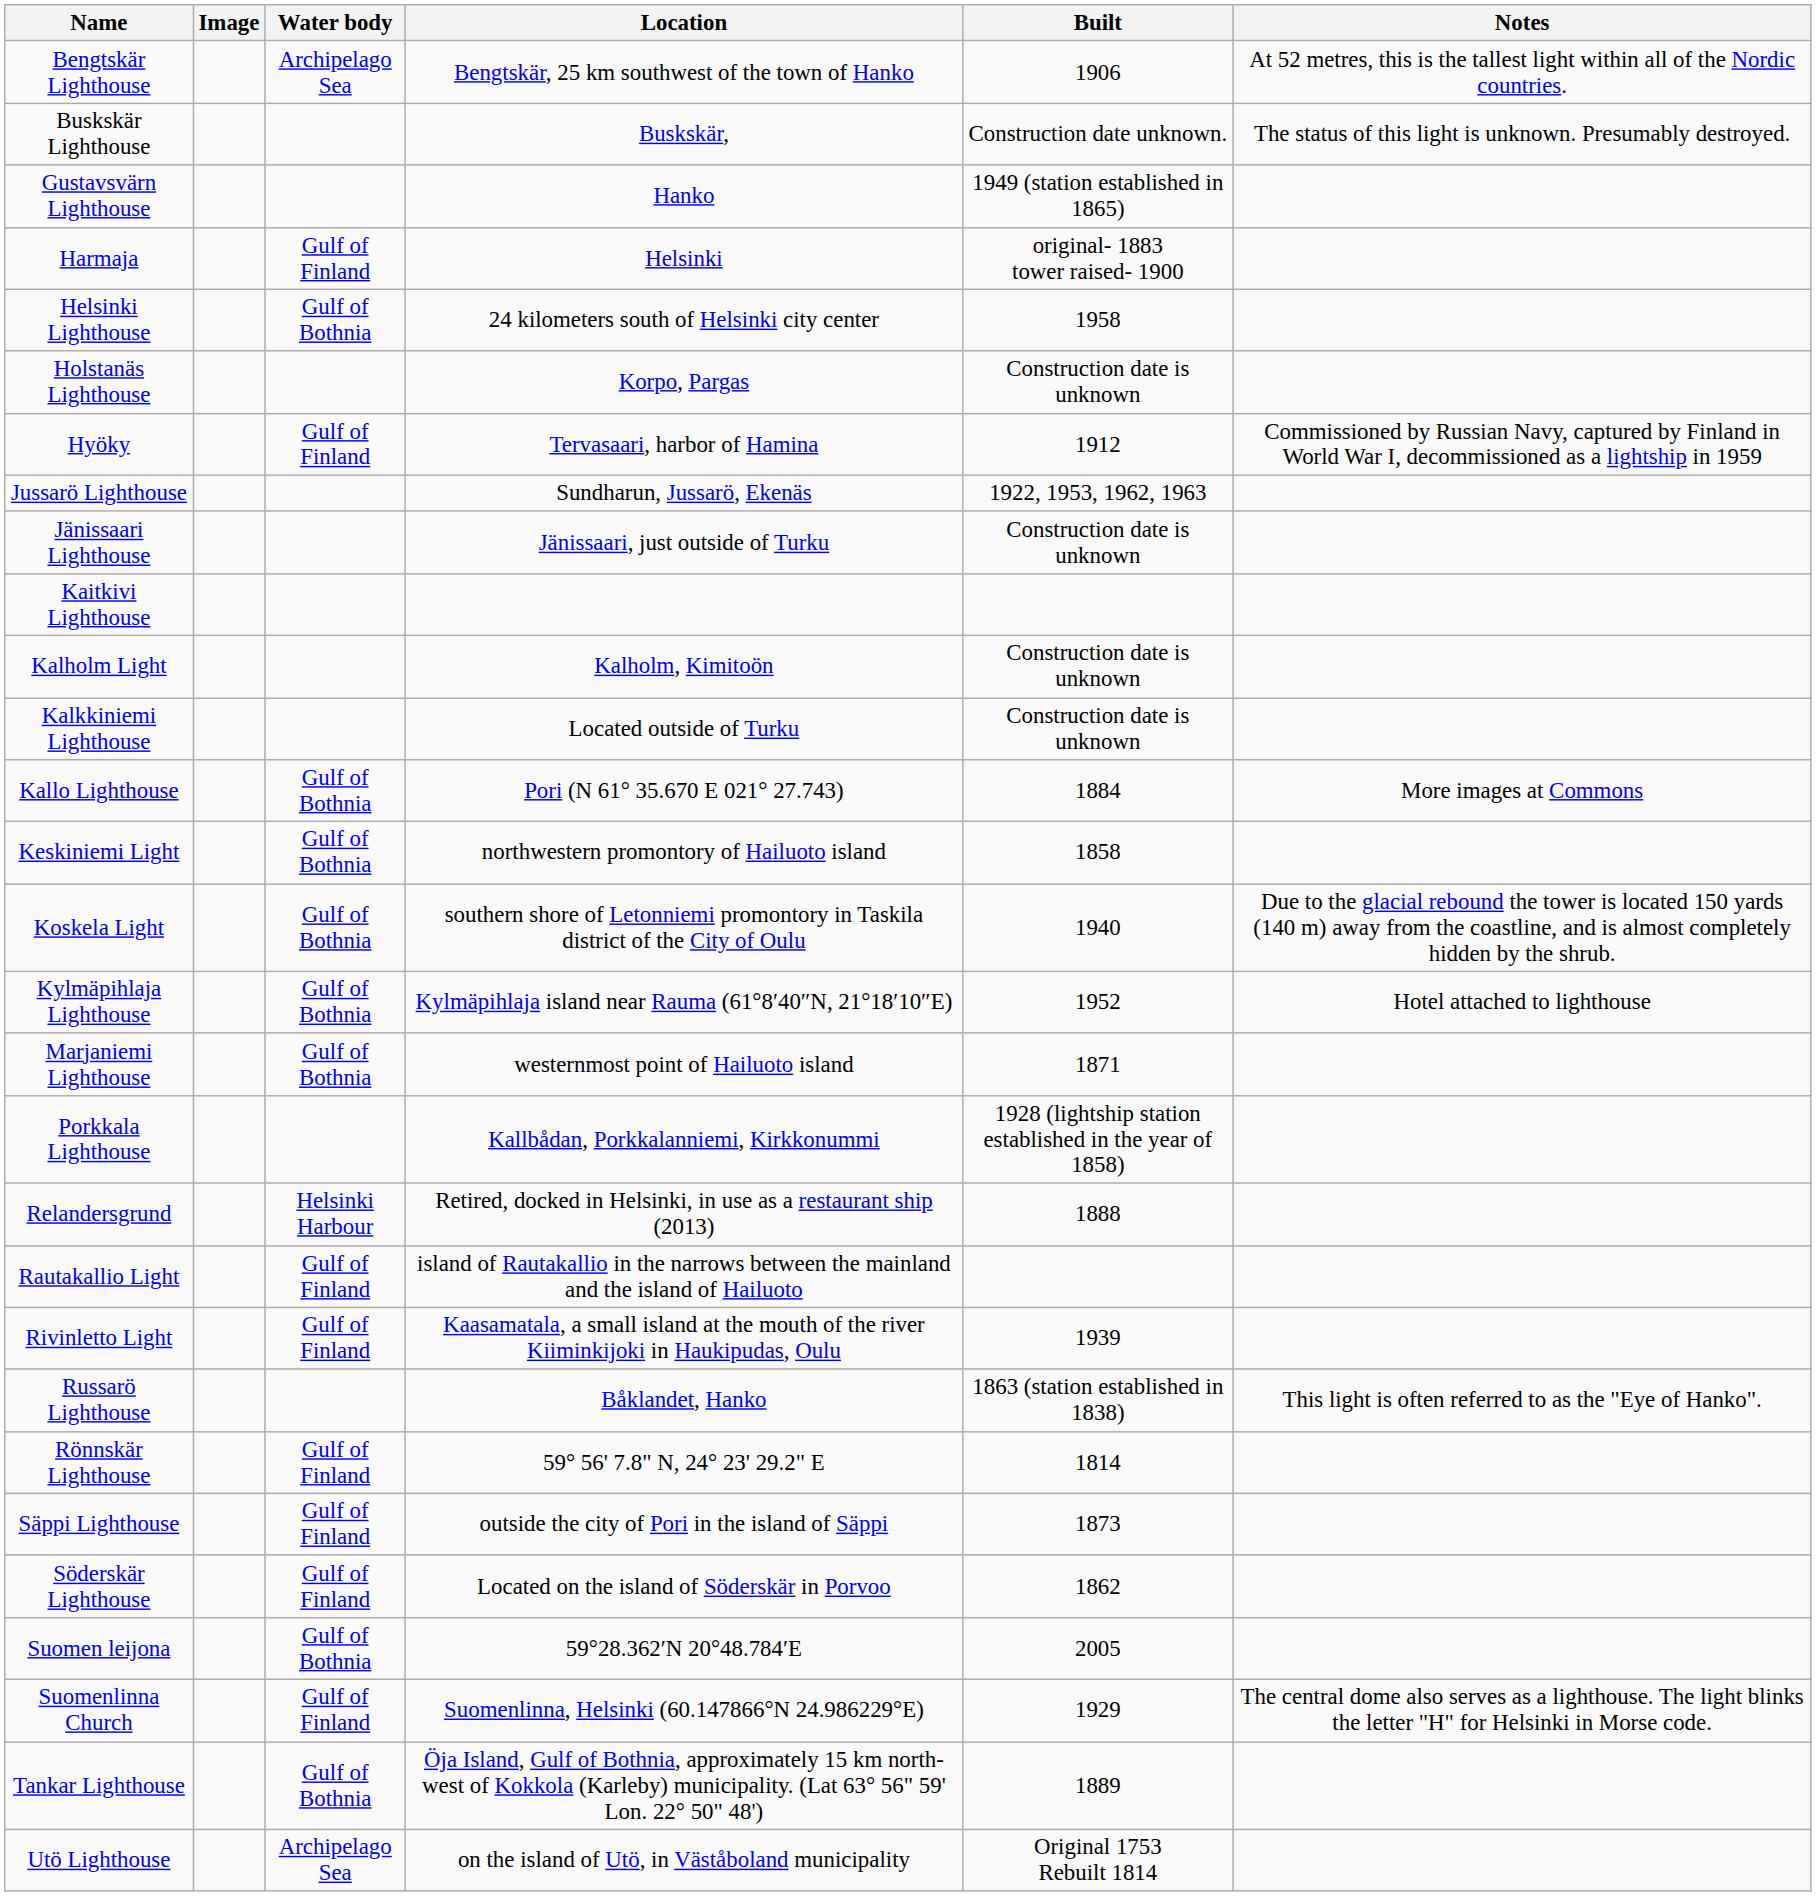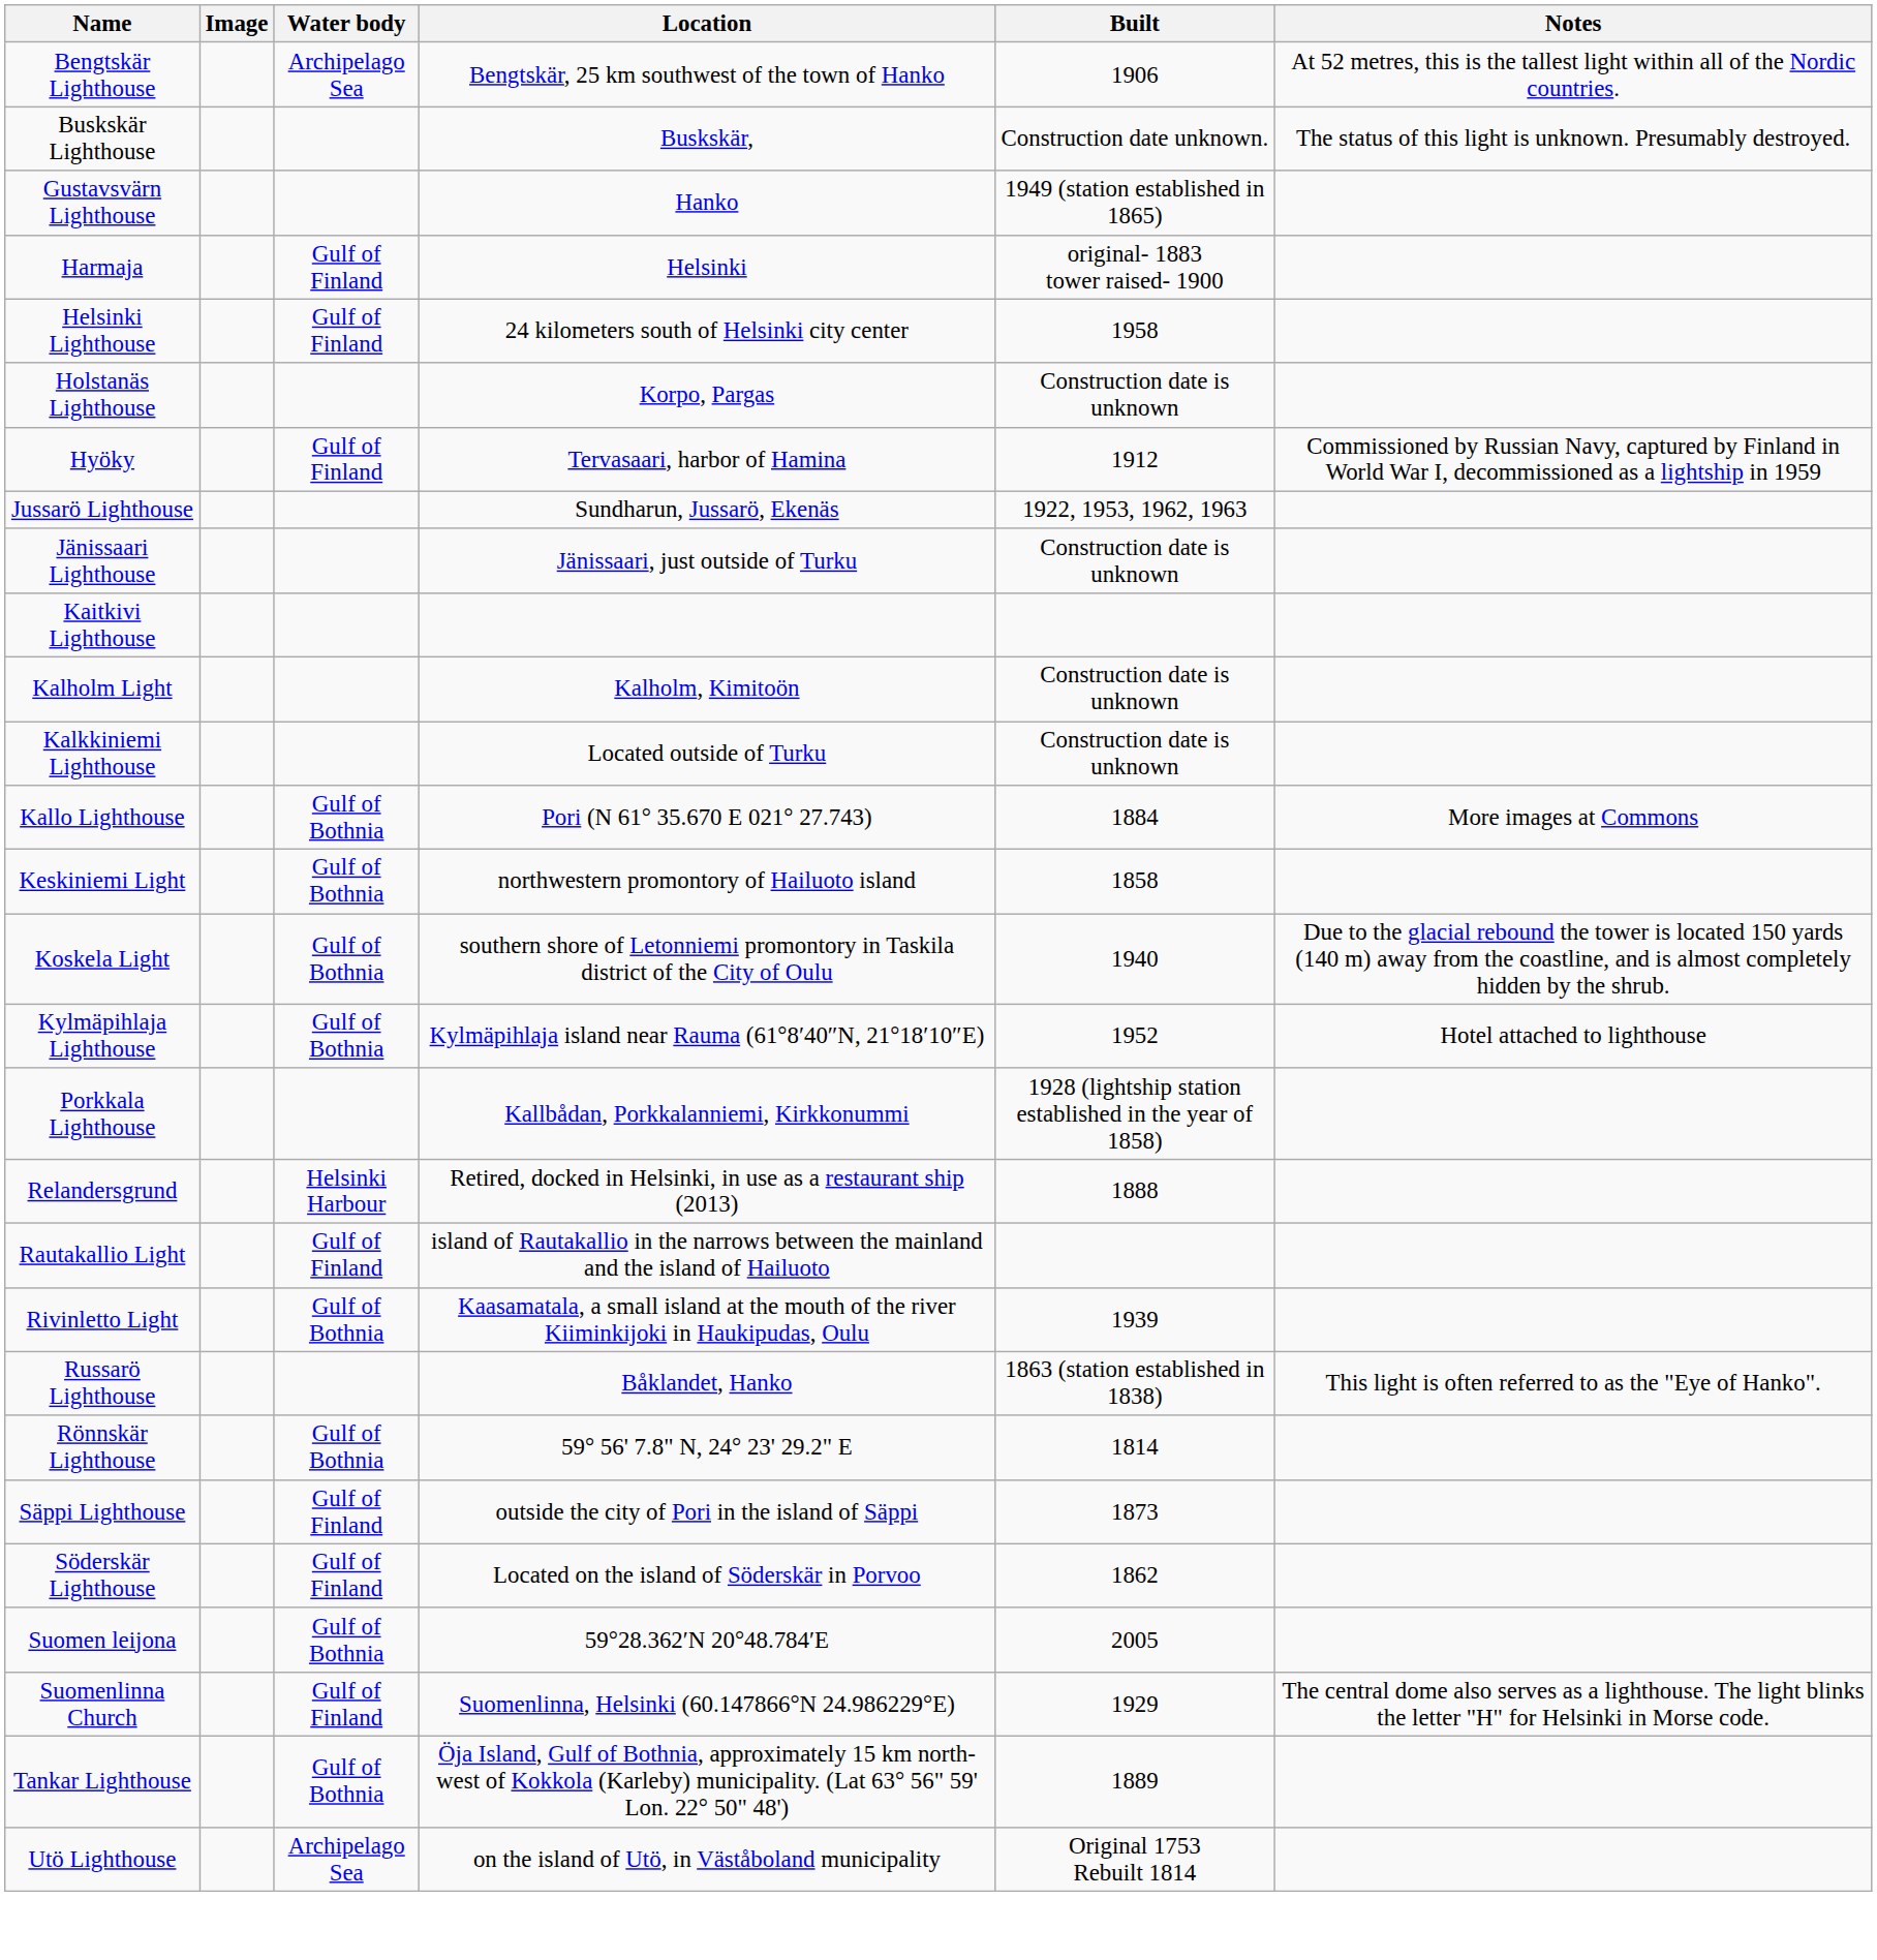Helsinki Lighthouse | Water body: Gulf of Bothnia -> Gulf of Finland
- row: Marjaniemi Lighthouse | Gulf of Bothnia | westernmost point of Hailuoto island | 1871
Rivinletto Light | Water body: Gulf of Finland -> Gulf of Bothnia
Rönnskär Lighthouse | Water body: Gulf of Finland -> Gulf of Bothnia
